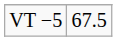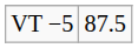VT −5 | column 2: 67.5 -> 87.5
